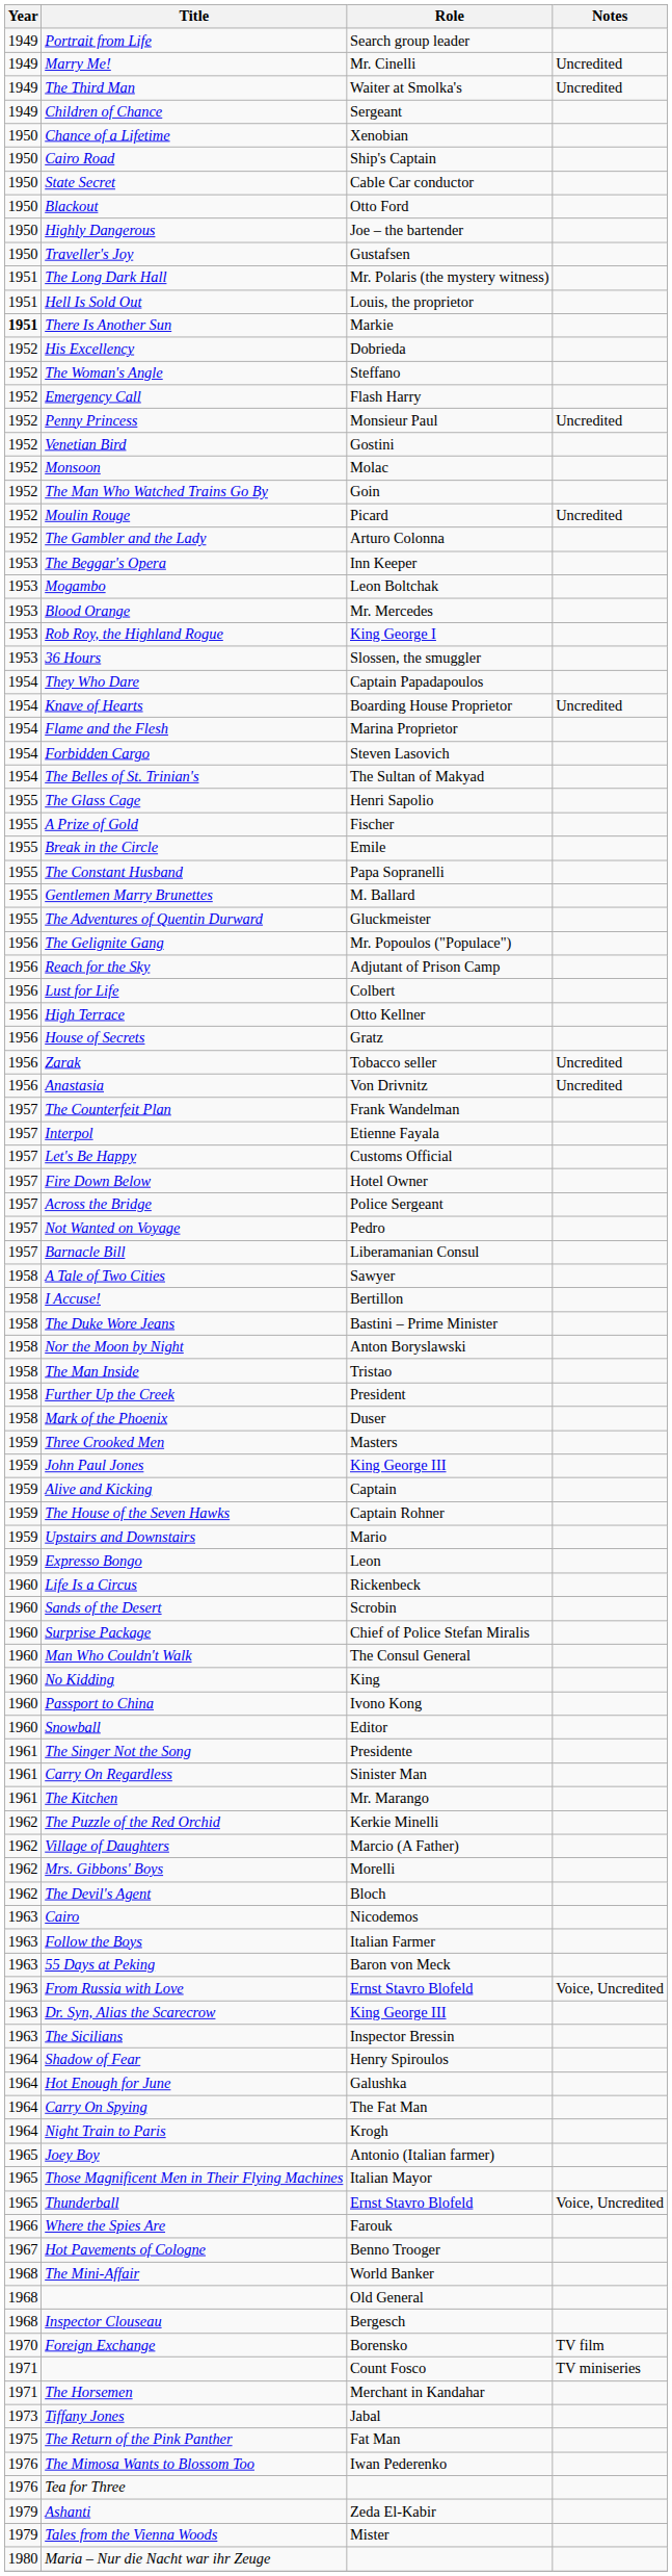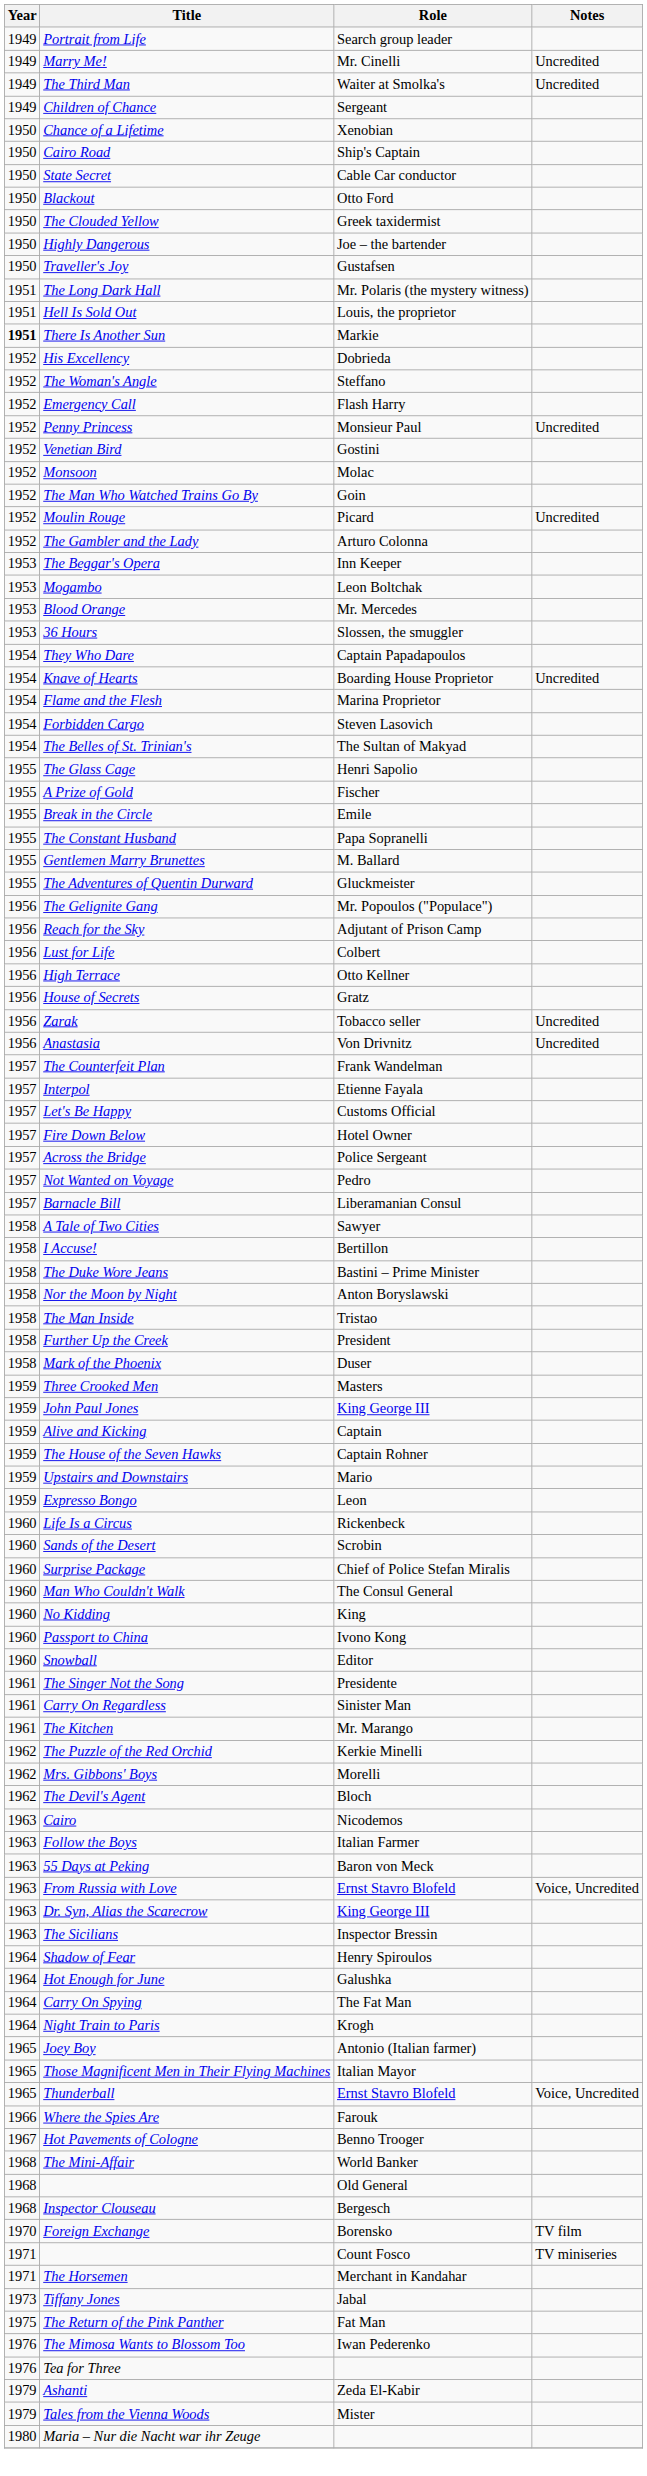+ row: 1950 | The Clouded Yellow | Greek taxidermist
- row: 1953 | Rob Roy, the Highland Rogue | King George I
- row: 1962 | Village of Daughters | Marcio (A Father)
